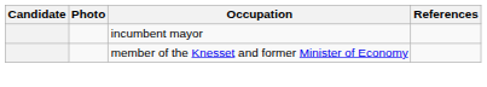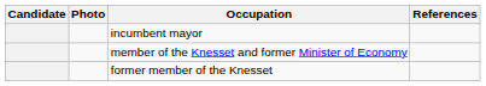+ row: former member of the Knesset
